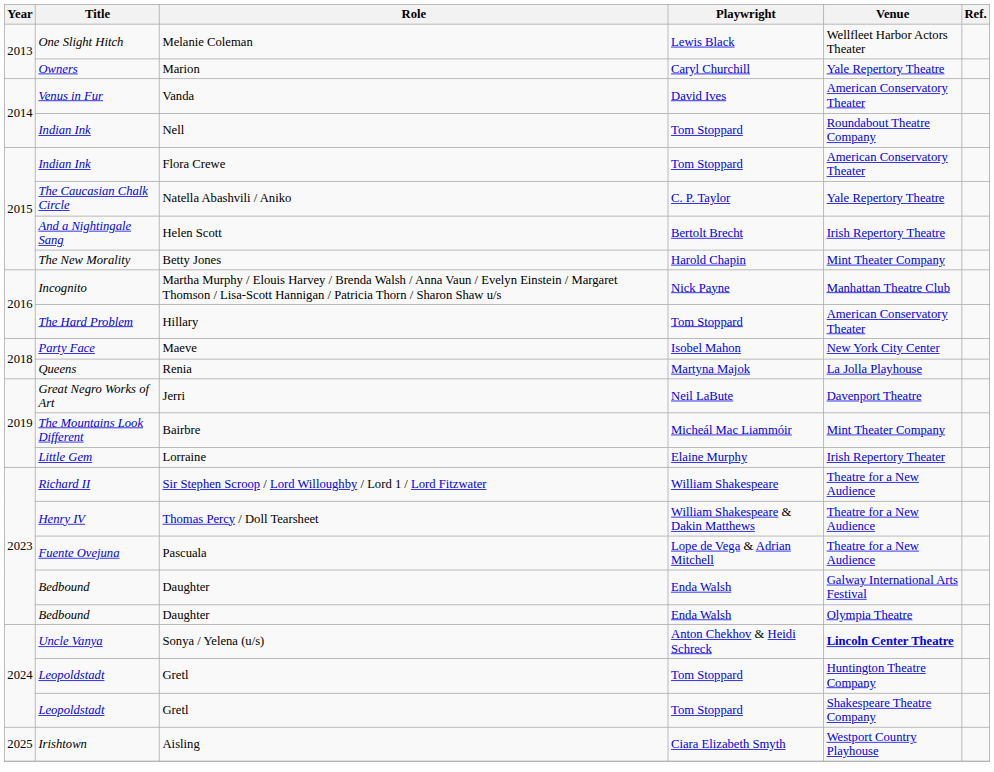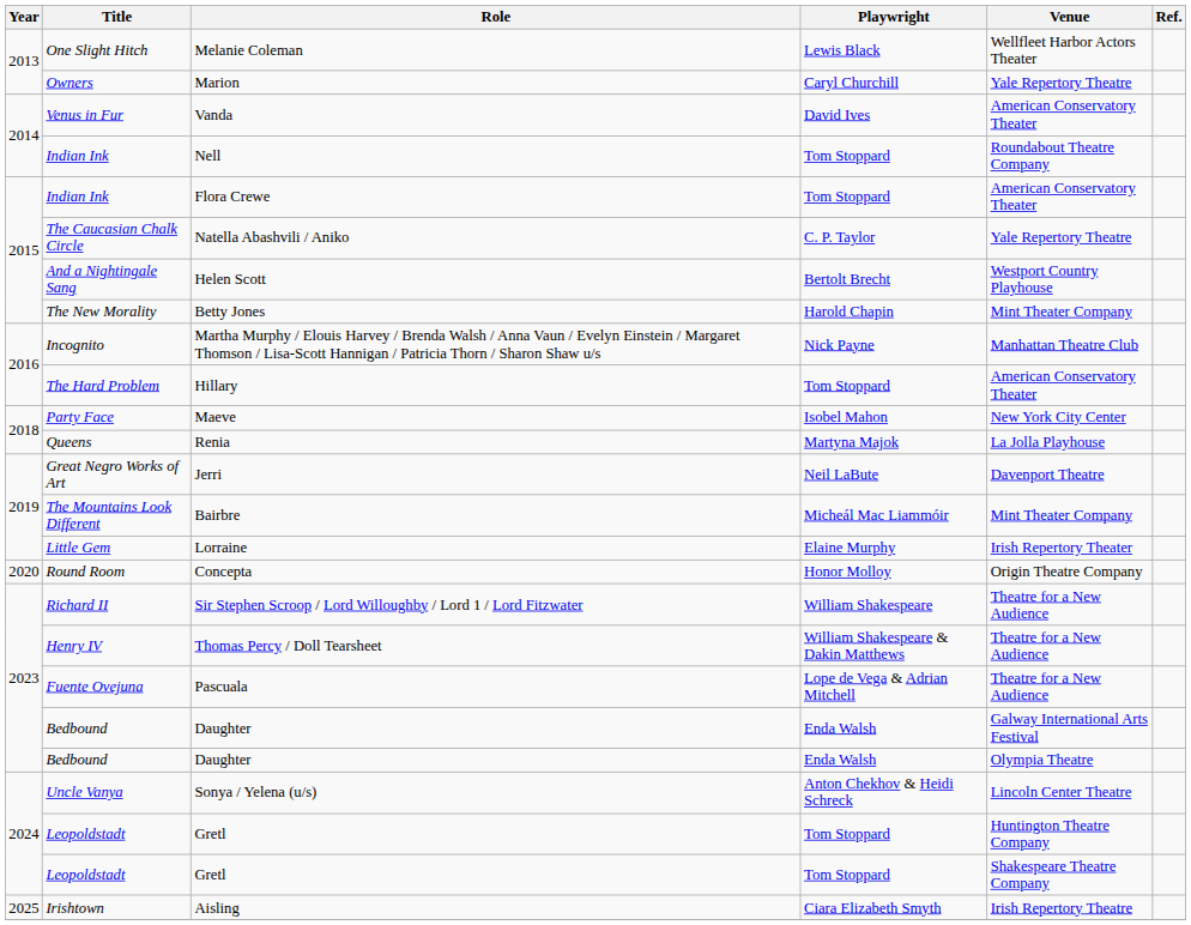Helen Scott | Venue: Irish Repertory Theatre -> Westport Country Playhouse
+ row: 2020 | Round Room | Concepta | Honor Molloy | Origin Theatre Company
Sonya / Yelena (u/s) | Venue: bold -> normal
Aisling | Venue: Westport Country Playhouse -> Irish Repertory Theatre
